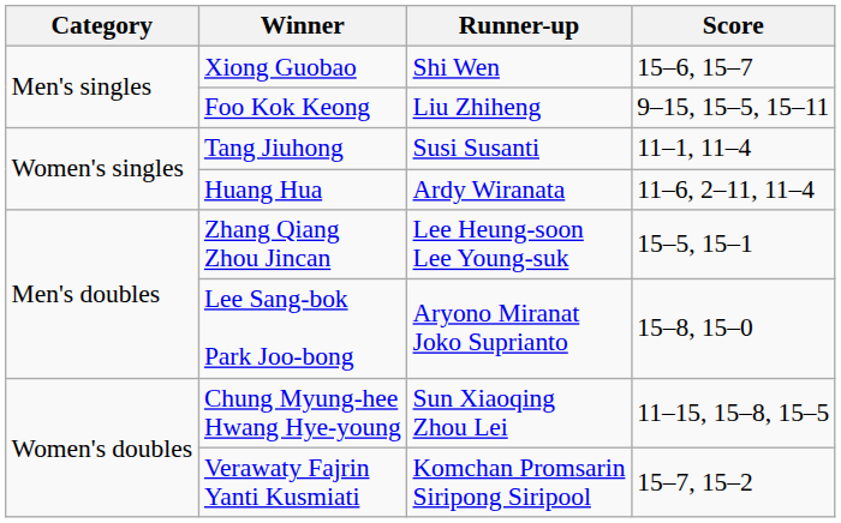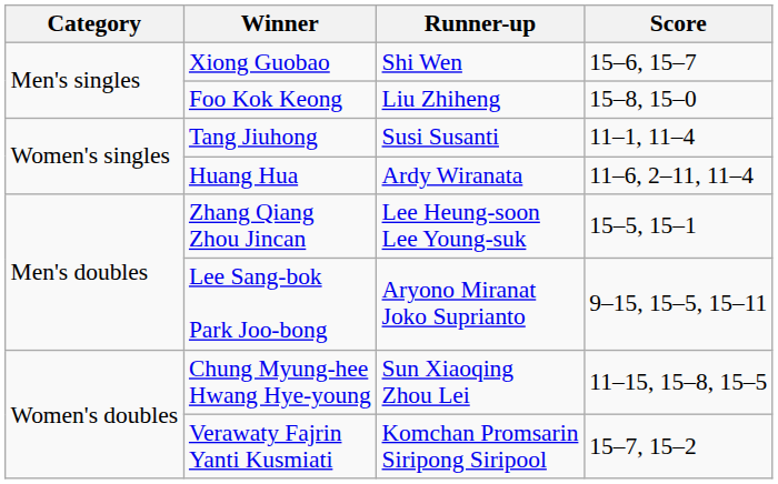Foo Kok Keong | Score: 9–15, 15–5, 15–11 -> 15–8, 15–0
Lee Sang-bok Park Joo-bong | Score: 15–8, 15–0 -> 9–15, 15–5, 15–11
